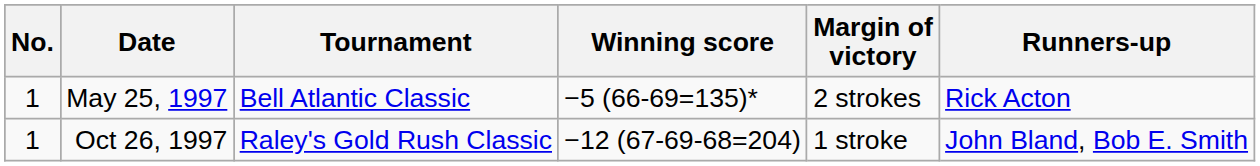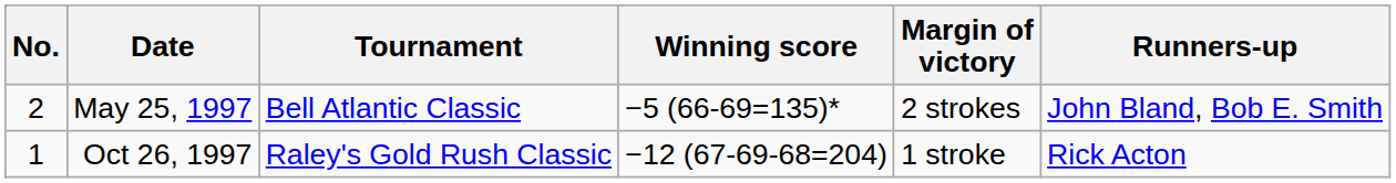May 25, 1997 | No.: 1 -> 2
May 25, 1997 | Runners-up: Rick Acton -> John Bland, Bob E. Smith
Oct 26, 1997 | Runners-up: John Bland, Bob E. Smith -> Rick Acton
